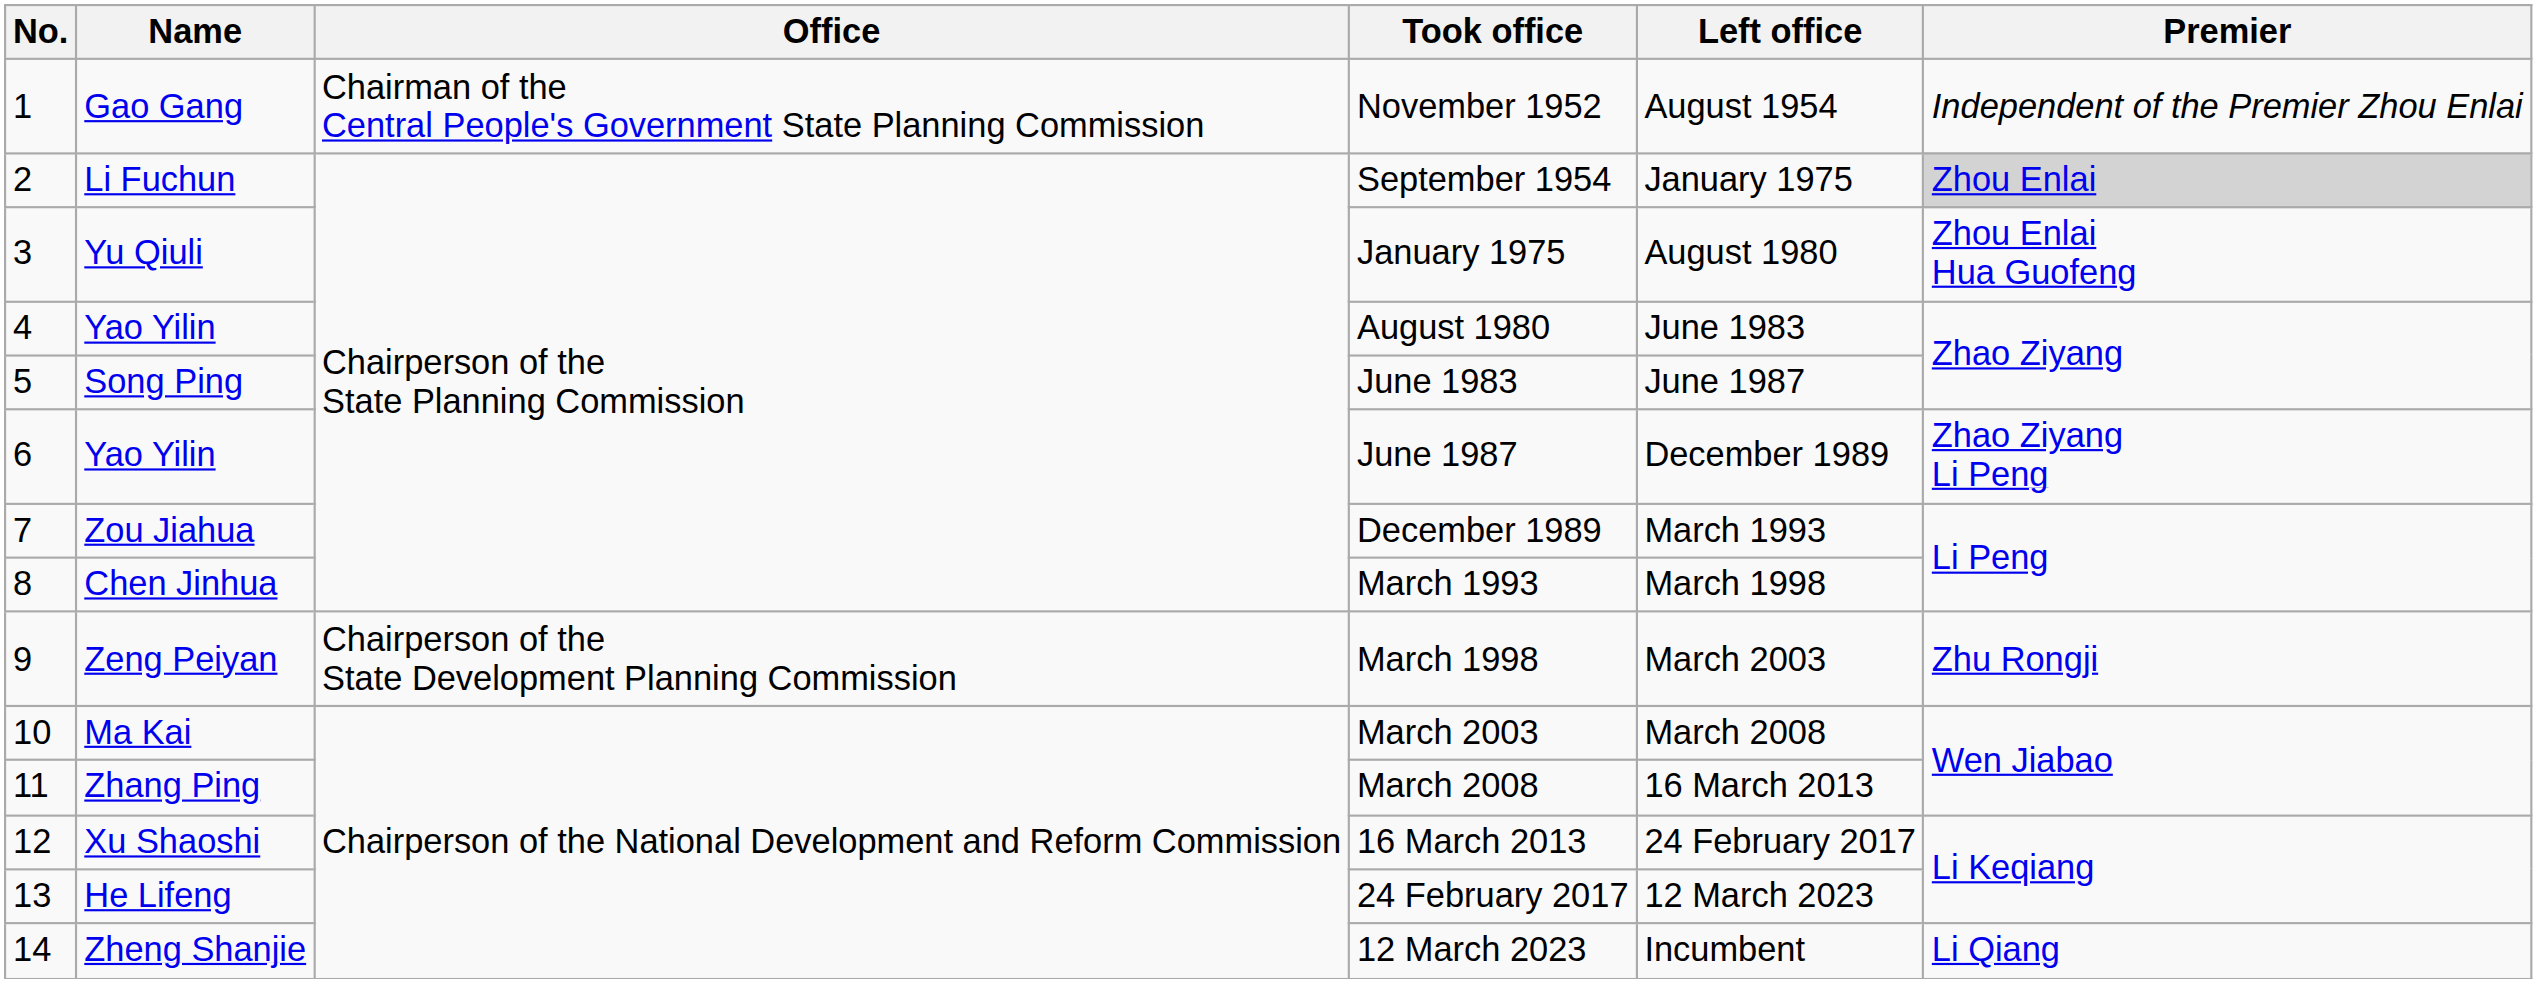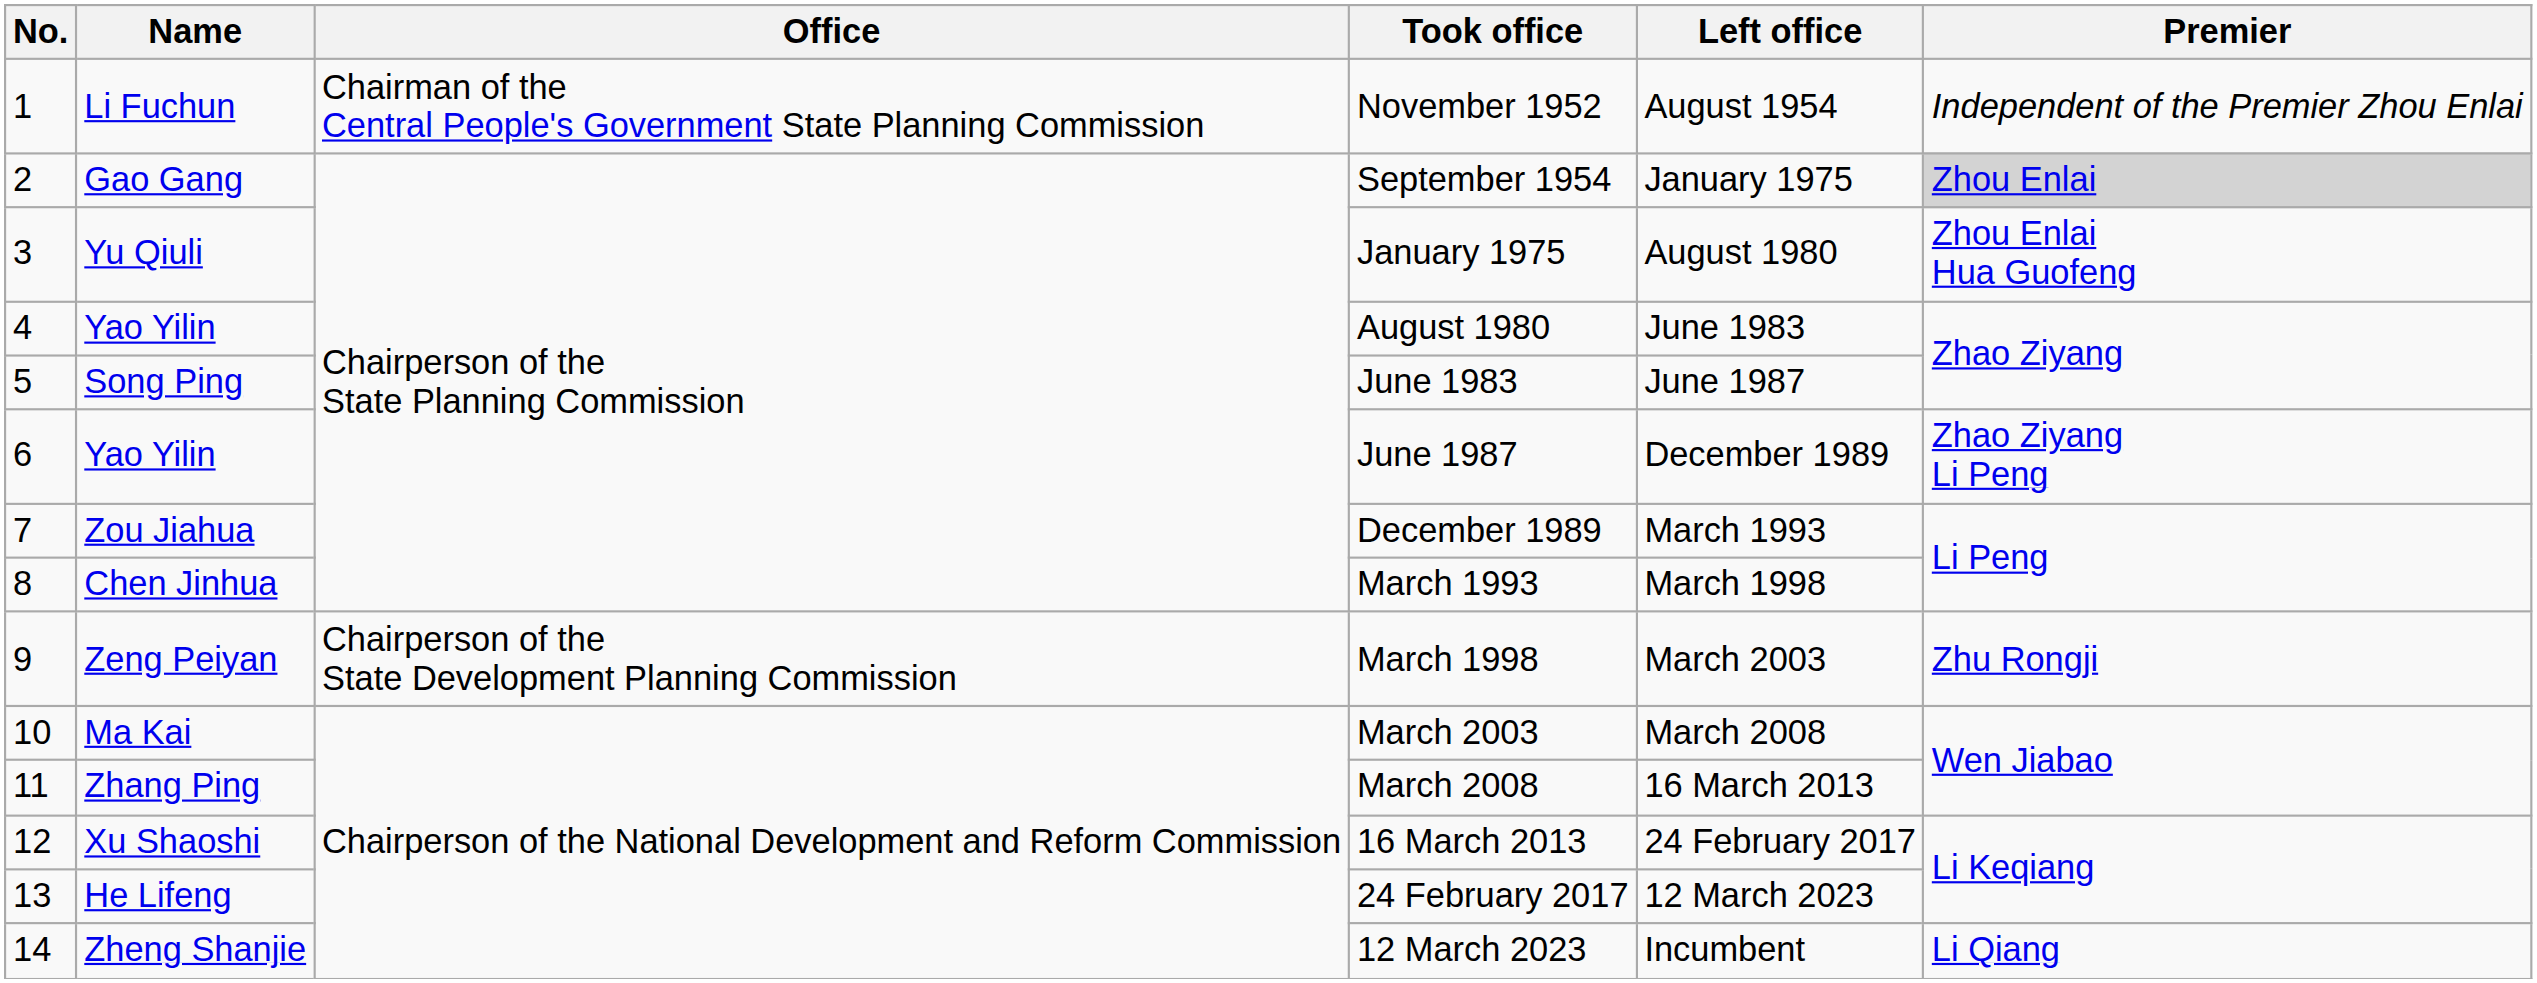November 1952 | Name: Gao Gang -> Li Fuchun
September 1954 | Name: Li Fuchun -> Gao Gang
